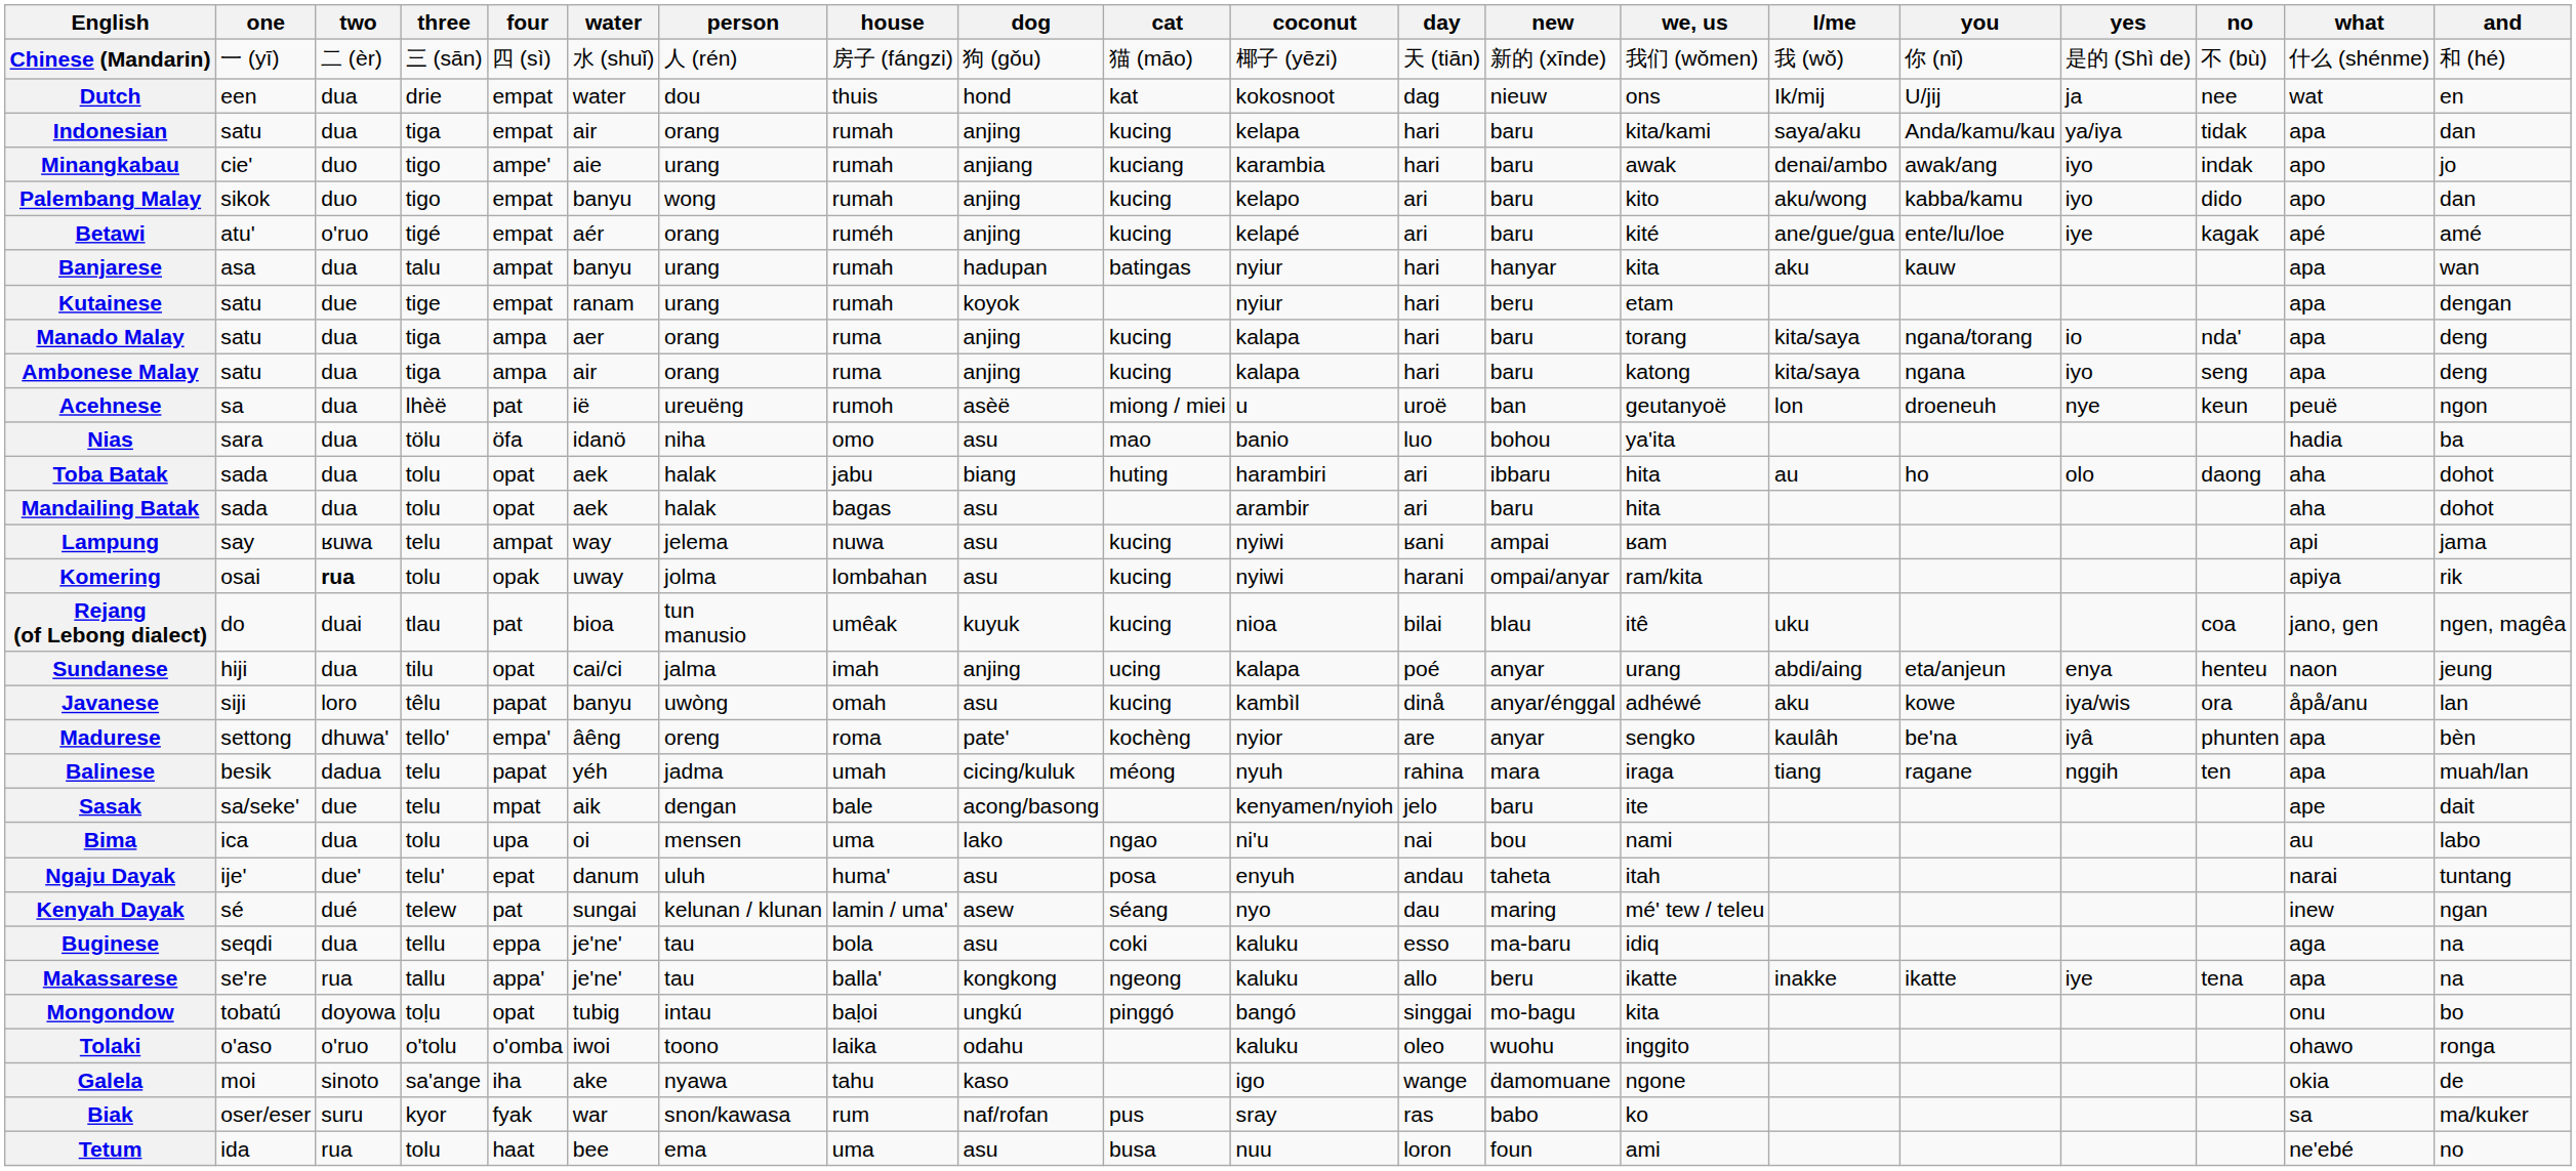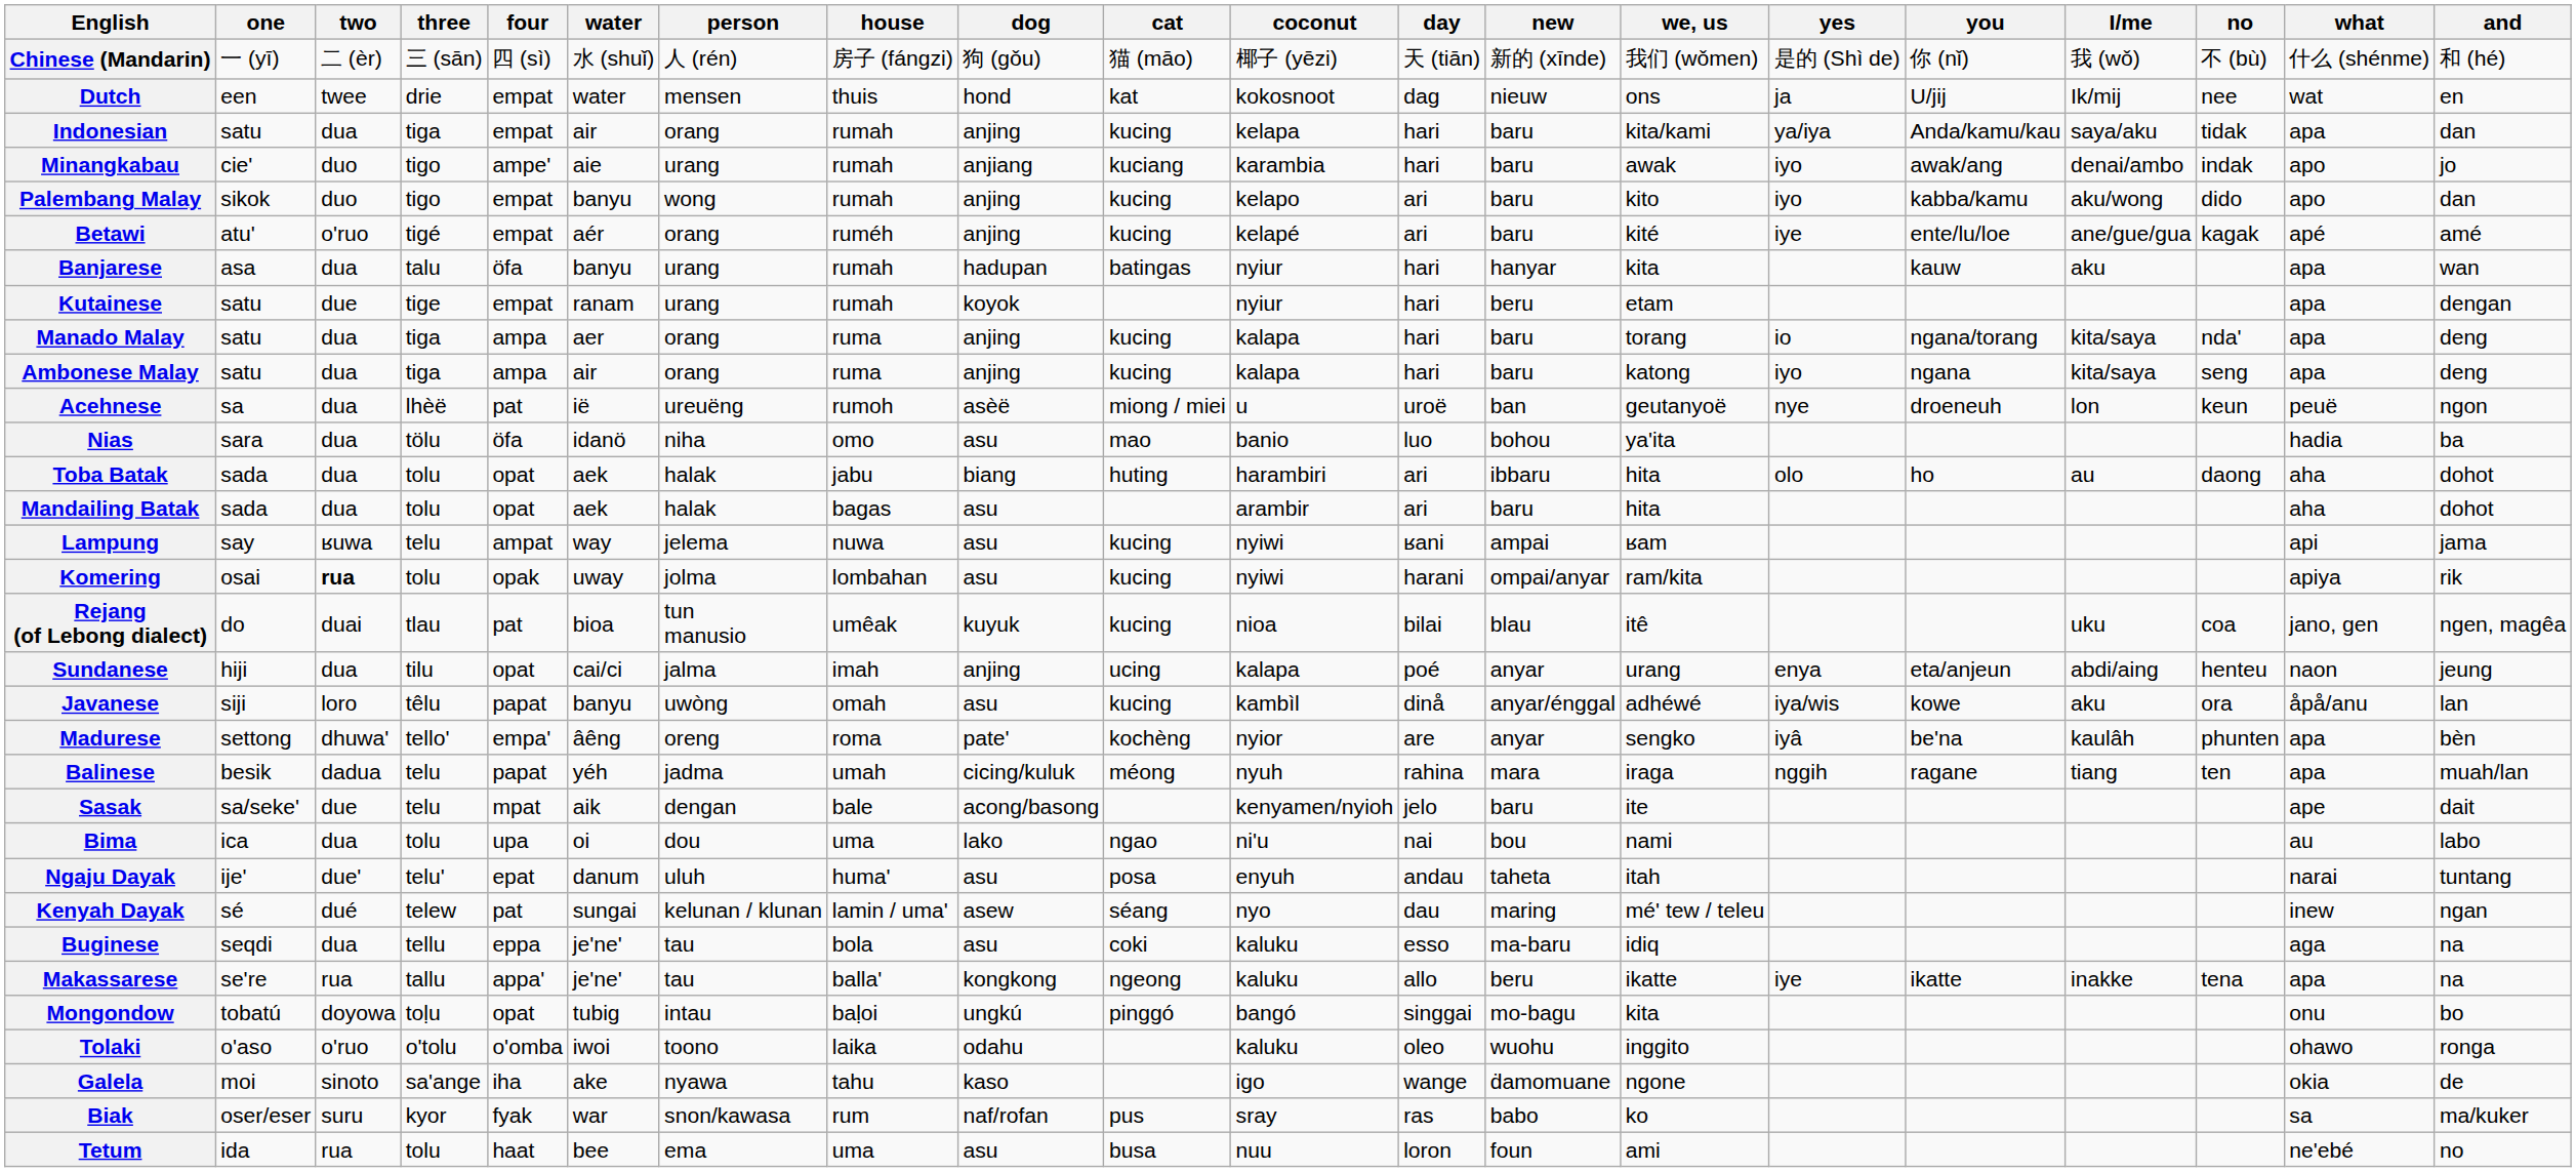columns swapped: I/me <-> yes
Dutch | two: dua -> twee
Dutch | person: dou -> mensen
Banjarese | four: ampat -> öfa
Bima | person: mensen -> dou
